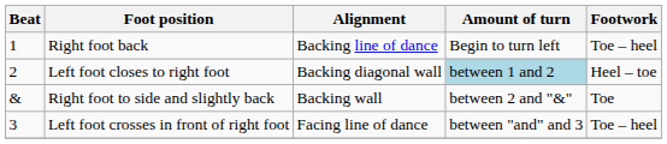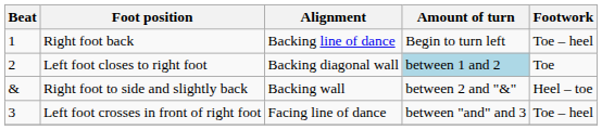Left foot closes to right foot | Footwork: Heel – toe -> Toe
Right foot to side and slightly back | Footwork: Toe -> Heel – toe
